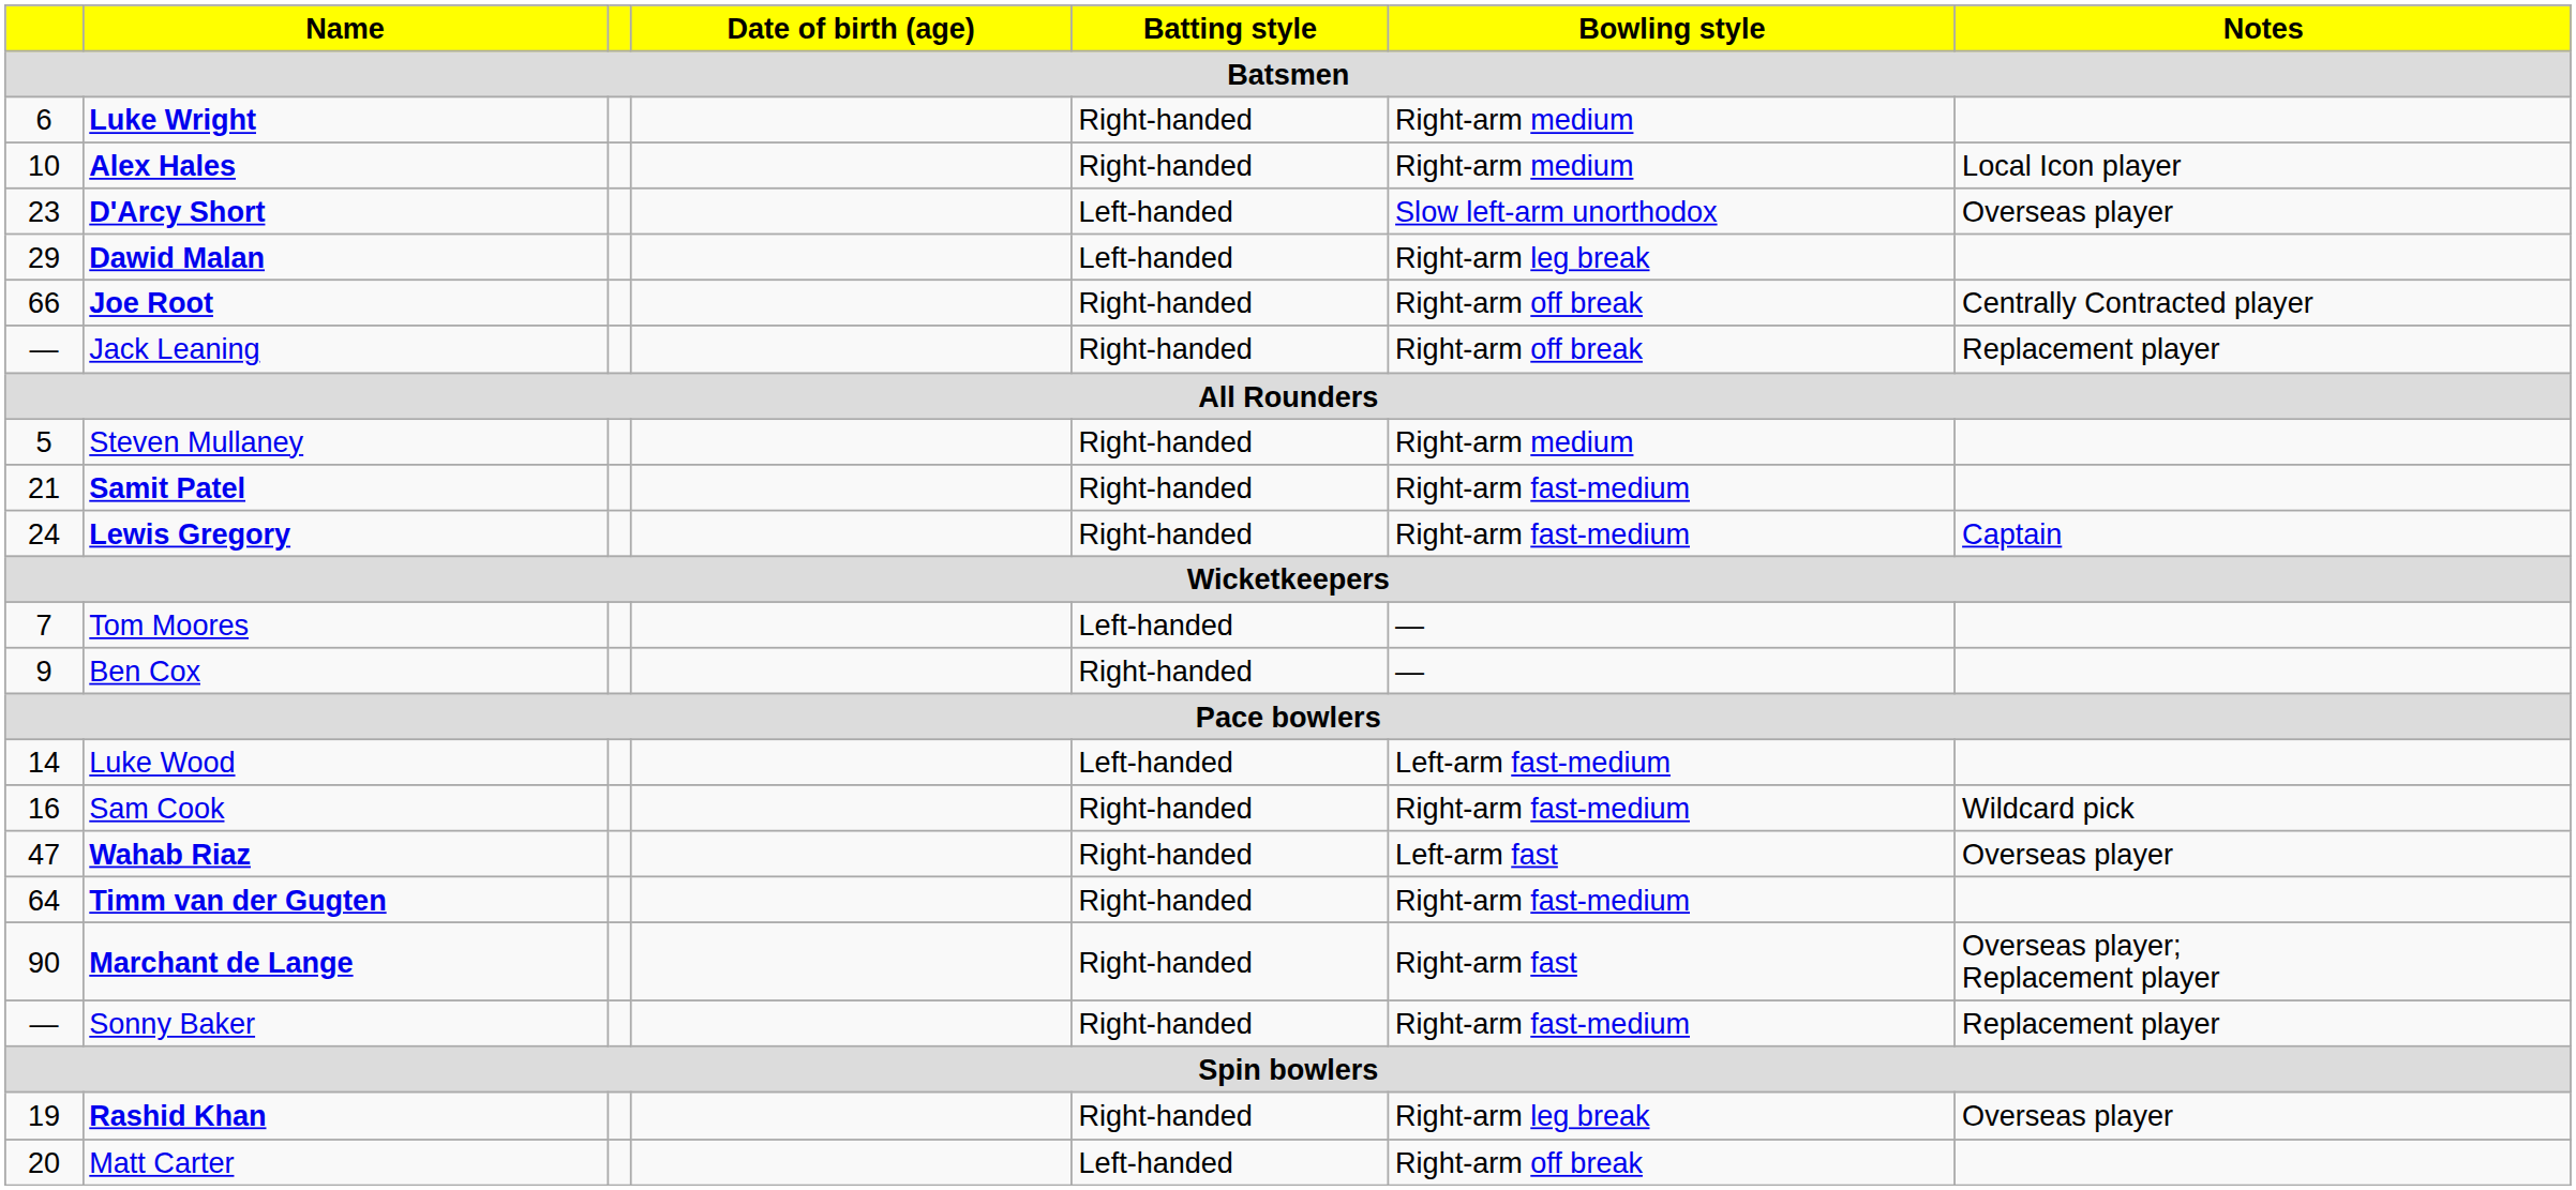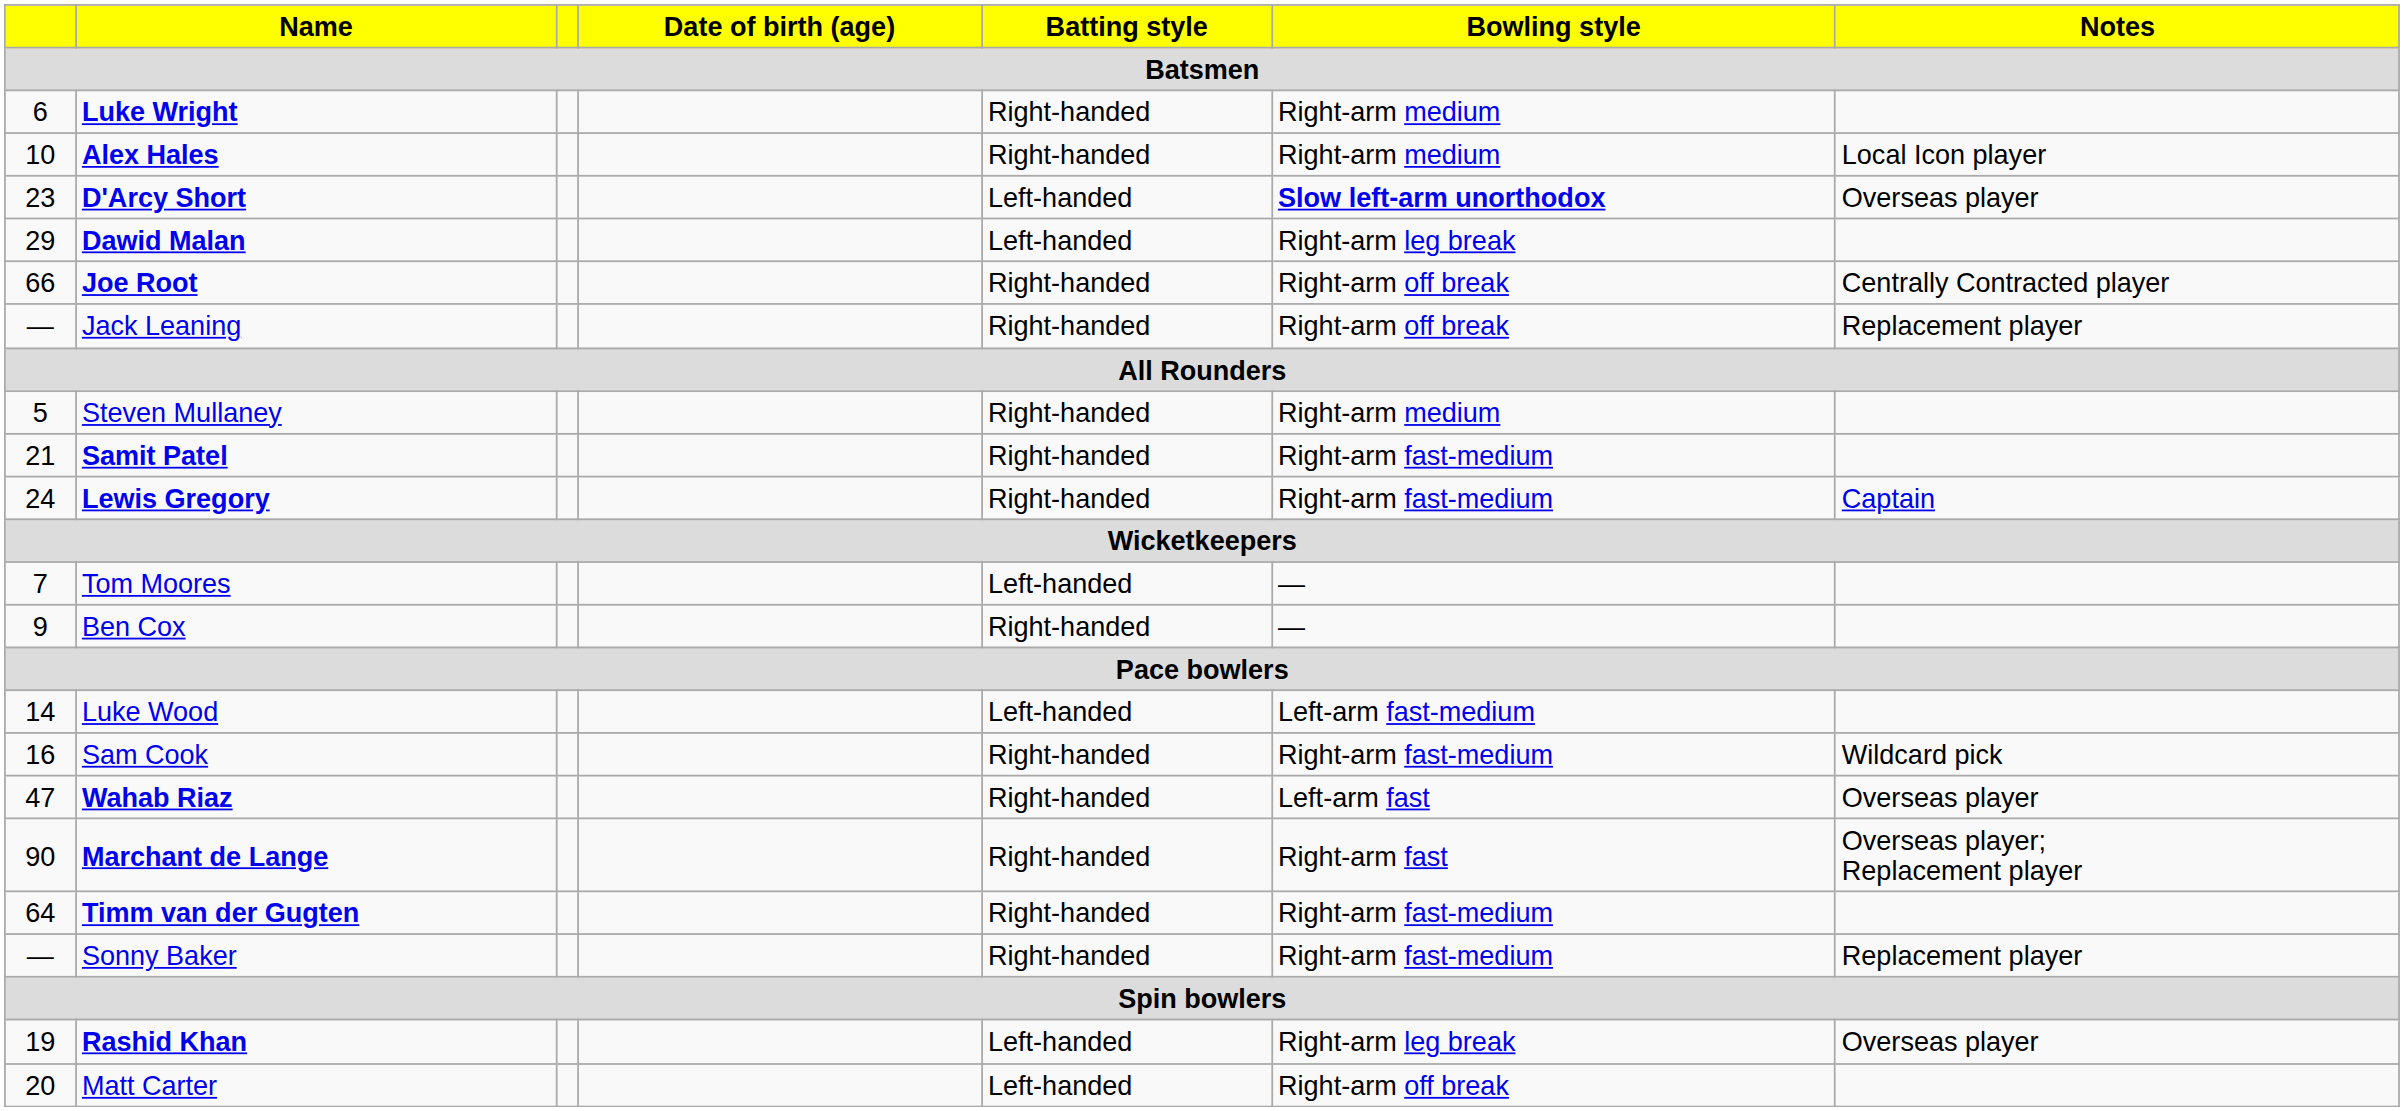D'Arcy Short | Bowling style: normal -> bold
rows swapped: Timm van der Gugten <-> Marchant de Lange
Rashid Khan | Batting style: Right-handed -> Left-handed
